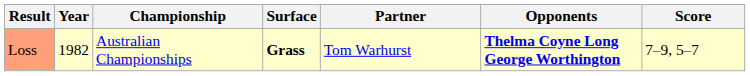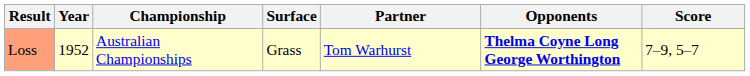Loss | Year: 1982 -> 1952
Loss | Surface: bold -> normal
